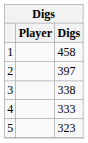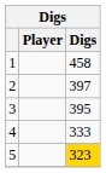3 | Digs: 338 -> 395
5 | Digs: no background -> gold background
